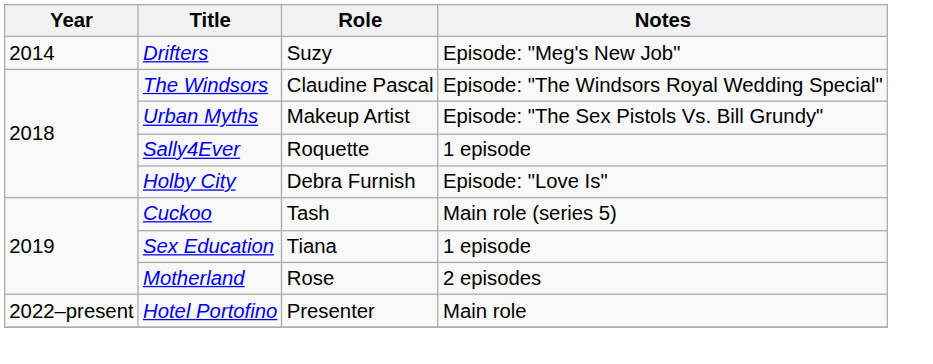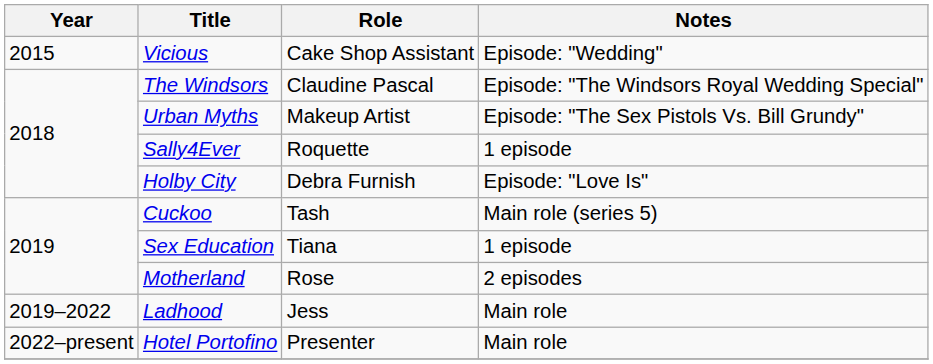- row: 2014 | Drifters | Suzy | Episode: "Meg's New Job"
+ row: 2015 | Vicious | Cake Shop Assistant | Episode: "Wedding"
+ row: 2019–2022 | Ladhood | Jess | Main role
